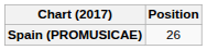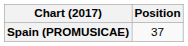Spain (PROMUSICAE) | Position: 26 -> 37
